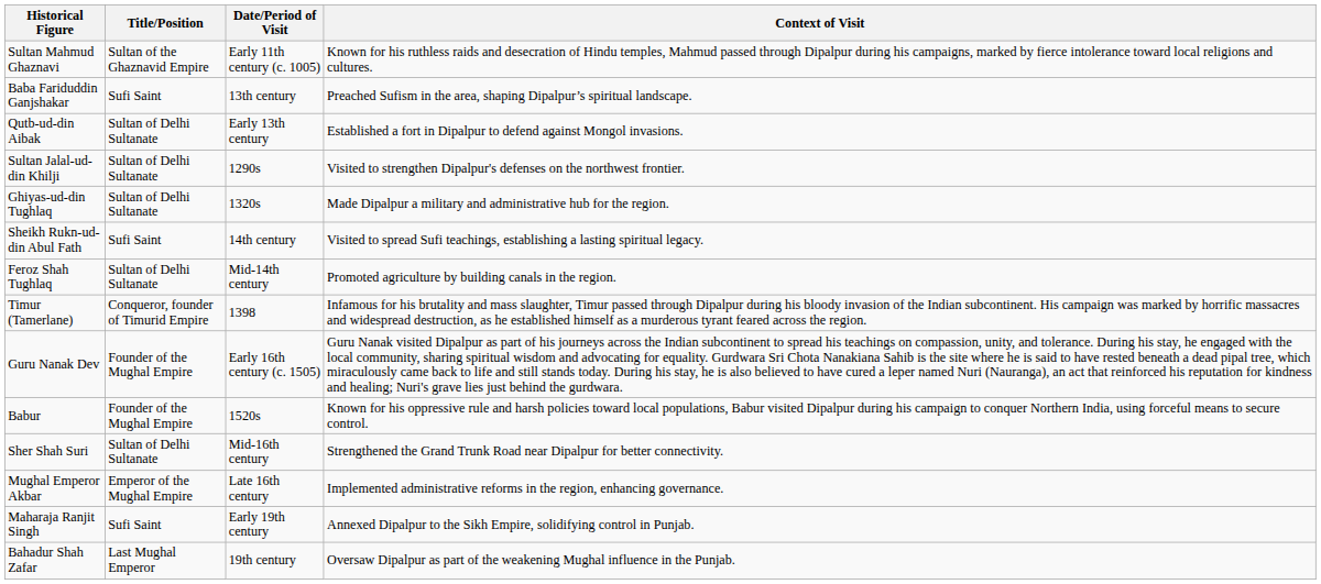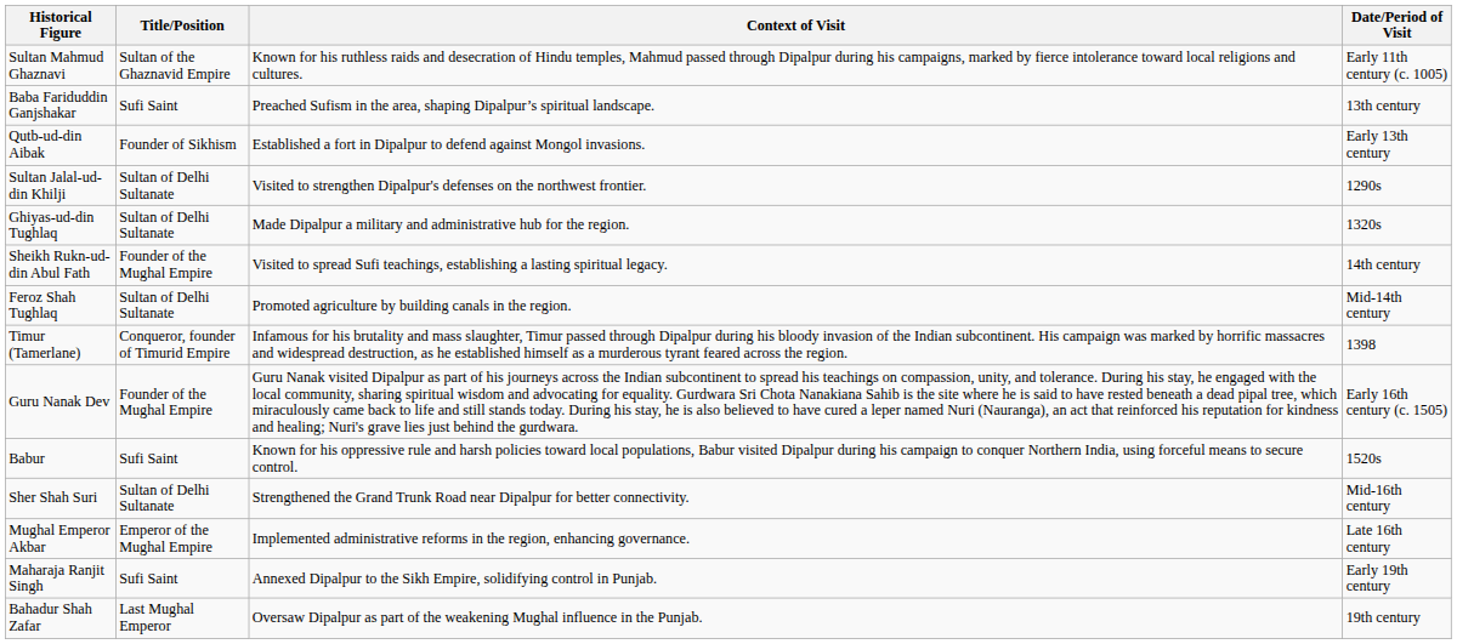columns swapped: Date/Period of Visit <-> Context of Visit
Qutb-ud-din Aibak | Title/Position: Sultan of Delhi Sultanate -> Founder of Sikhism
Sheikh Rukn-ud-din Abul Fath | Title/Position: Sufi Saint -> Founder of the Mughal Empire
Babur | Title/Position: Founder of the Mughal Empire -> Sufi Saint
